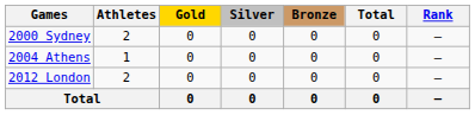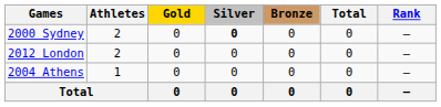2000 Sydney | Silver: normal -> bold
rows swapped: 2004 Athens <-> 2012 London
